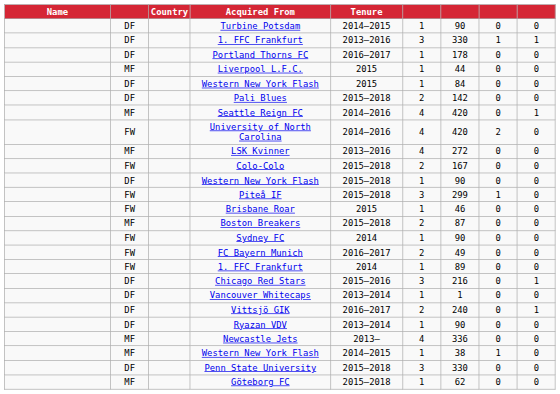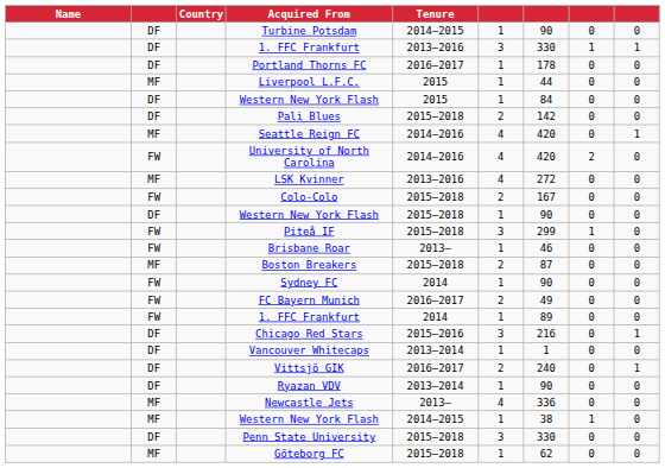Brisbane Roar | Tenure: 2015 -> 2013–
